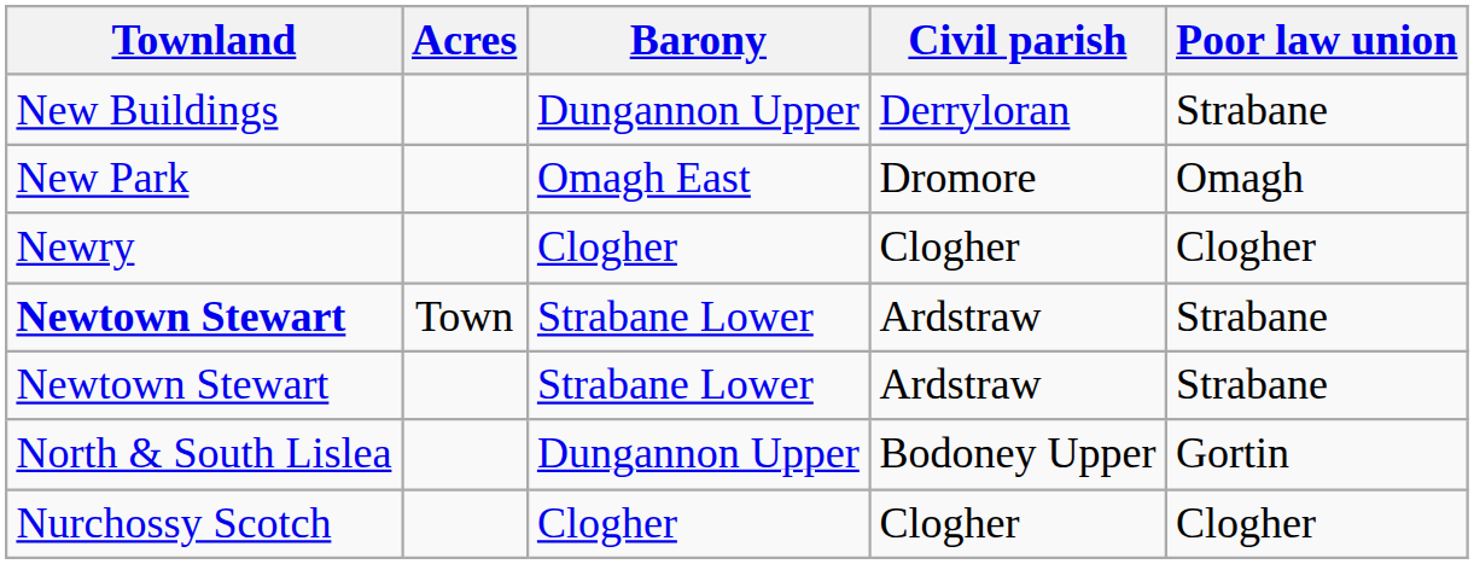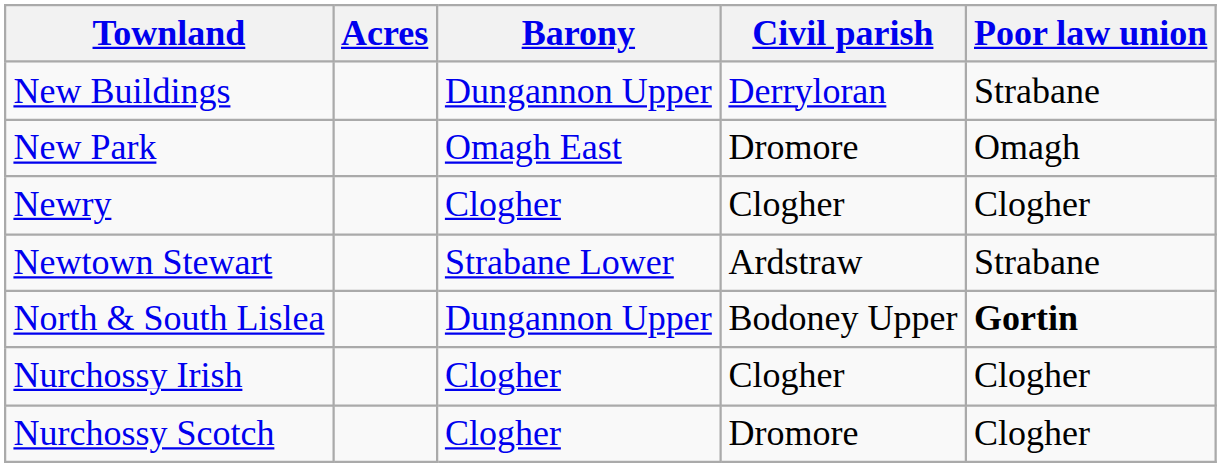- row: Newtown Stewart | Town | Strabane Lower | Ardstraw | Strabane
North & South Lislea | Poor law union: normal -> bold
+ row: Nurchossy Irish | Clogher | Clogher | Clogher
Nurchossy Scotch | Civil parish: Clogher -> Dromore
